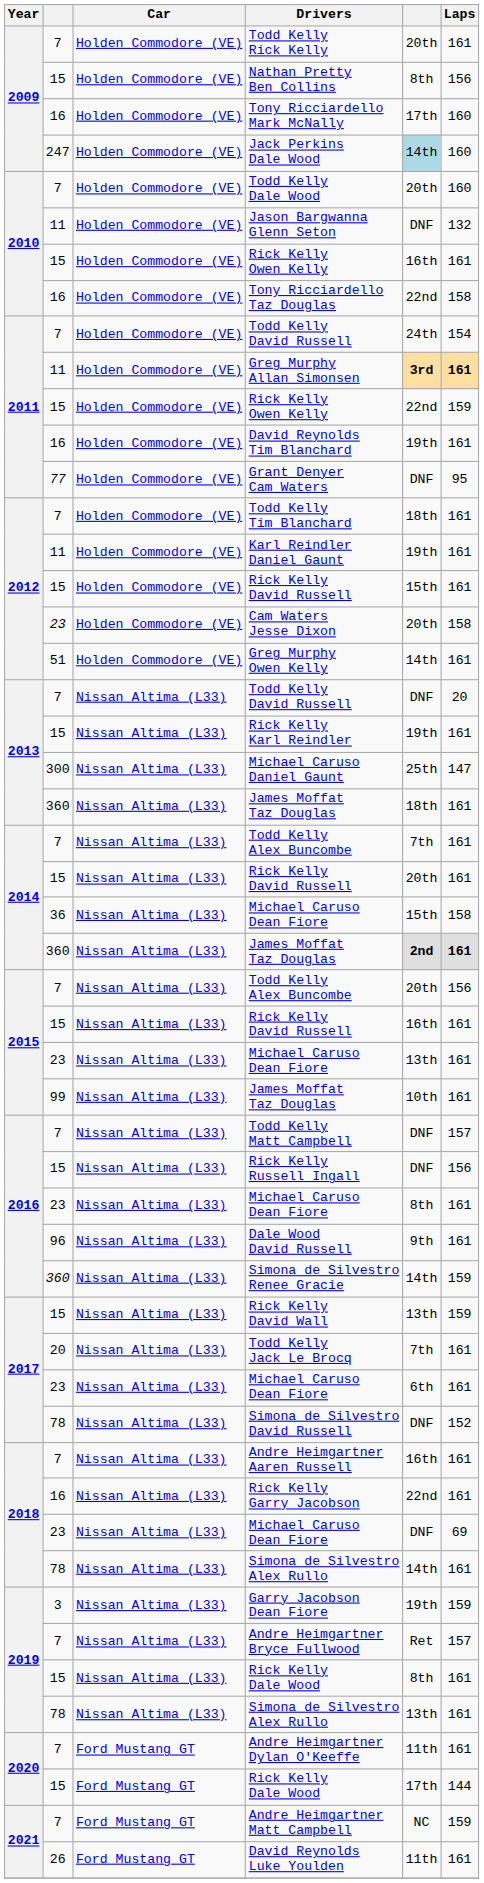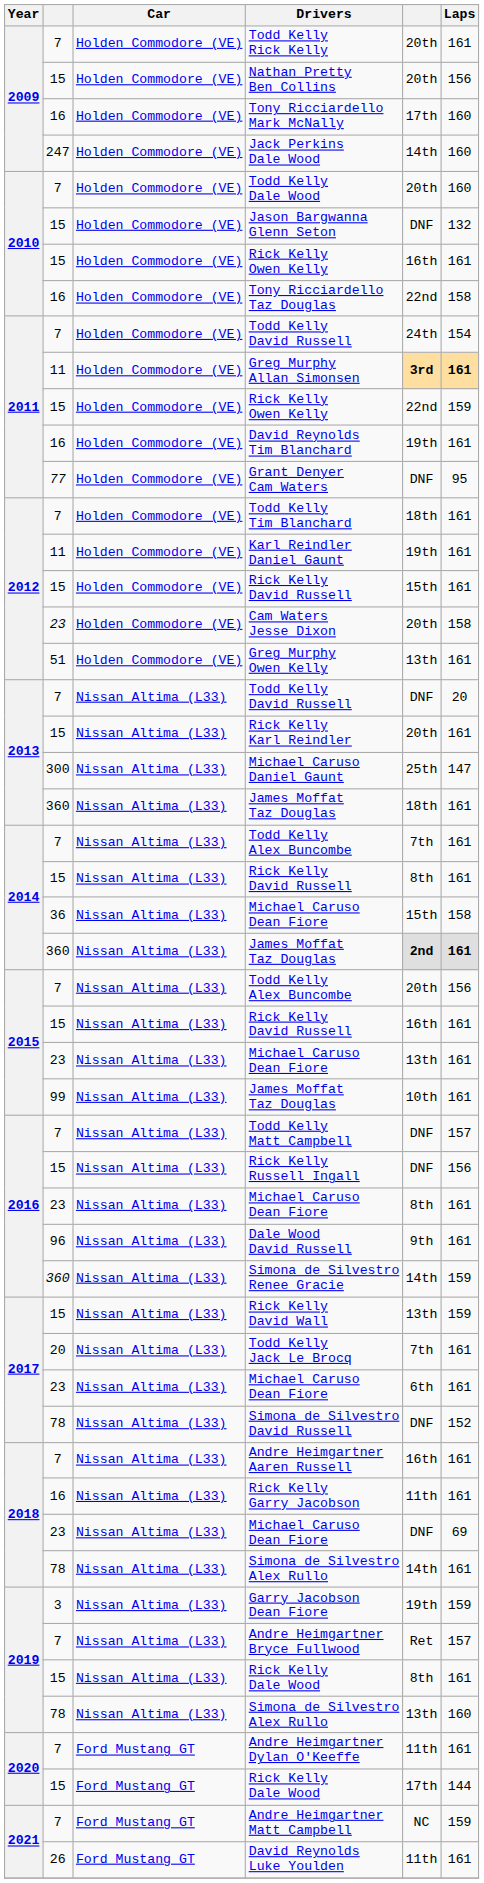Nathan Pretty Ben Collins | column 5: 8th -> 20th
Jack Perkins Dale Wood | column 5: lightblue background -> no background
Jason Bargwanna Glenn Seton | column 2: 11 -> 15
Greg Murphy Owen Kelly | column 5: 14th -> 13th
Rick Kelly Karl Reindler | column 5: 19th -> 20th
2014 / Rick Kelly David Russell | column 5: 20th -> 8th
Rick Kelly Garry Jacobson | column 5: 22nd -> 11th
2019 / Simona de Silvestro Alex Rullo | Laps: 161 -> 160
